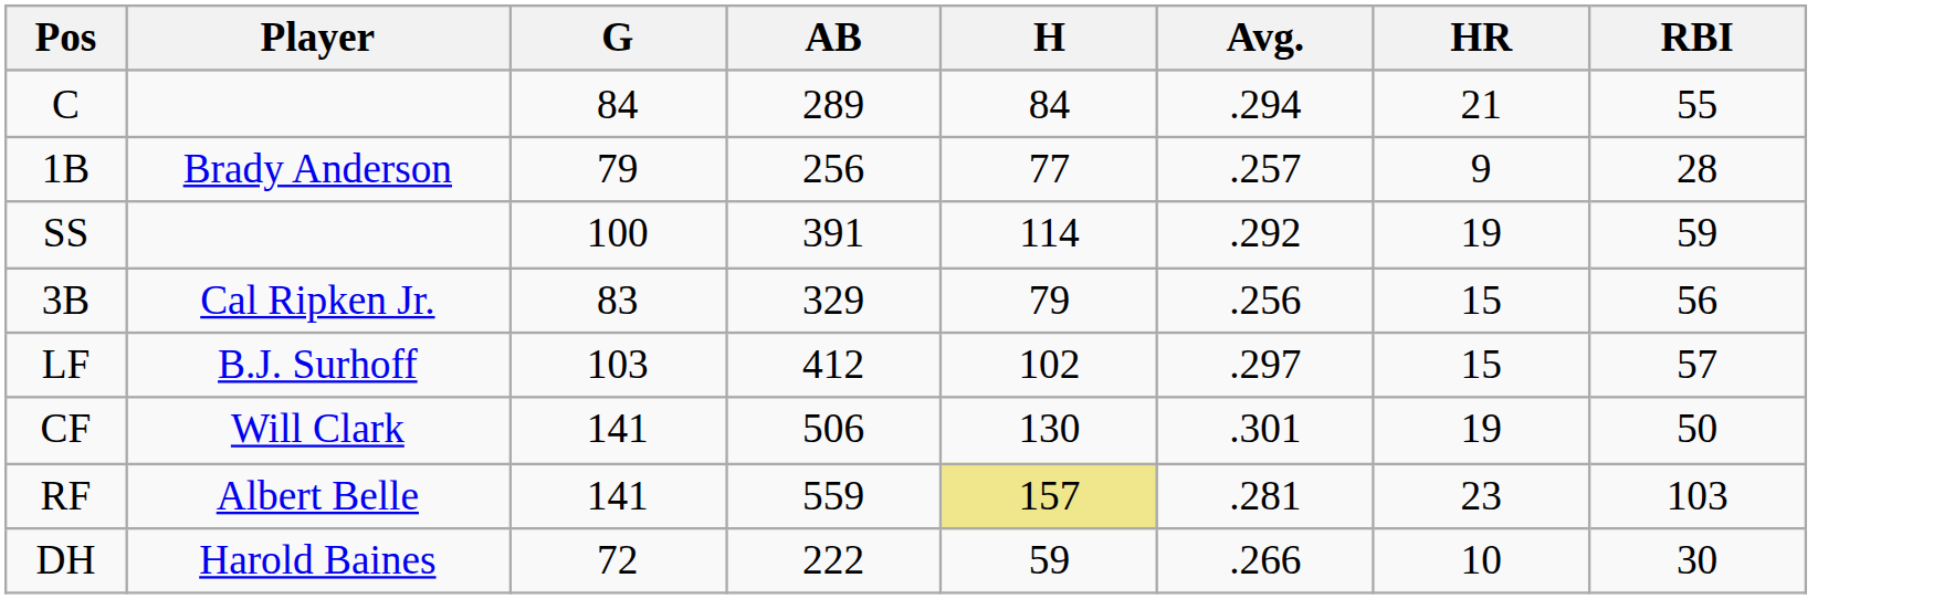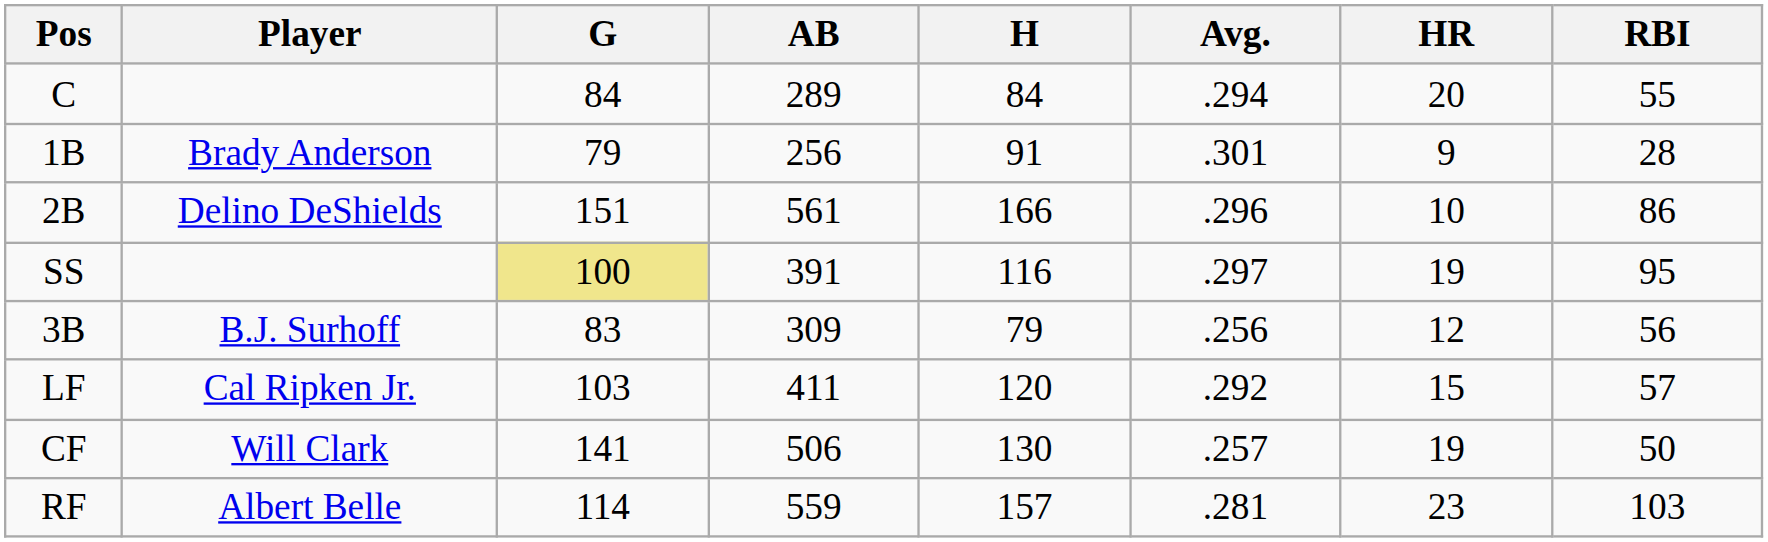C | HR: 21 -> 20
1B | H: 77 -> 91
1B | Avg.: .257 -> .301
+ row: 2B | Delino DeShields | 151 | 561 | 166 | .296 | 10 | 86
SS | G: no background -> khaki background
SS | H: 114 -> 116
SS | Avg.: .292 -> .297
SS | RBI: 59 -> 95
3B | Player: Cal Ripken Jr. -> B.J. Surhoff
3B | AB: 329 -> 309
3B | HR: 15 -> 12
LF | Player: B.J. Surhoff -> Cal Ripken Jr.
LF | AB: 412 -> 411
LF | H: 102 -> 120
LF | Avg.: .297 -> .292
CF | Avg.: .301 -> .257
RF | G: 141 -> 114
RF | H: khaki background -> no background
- row: DH | Harold Baines | 72 | 222 | 59 | .266 | 10 | 30
